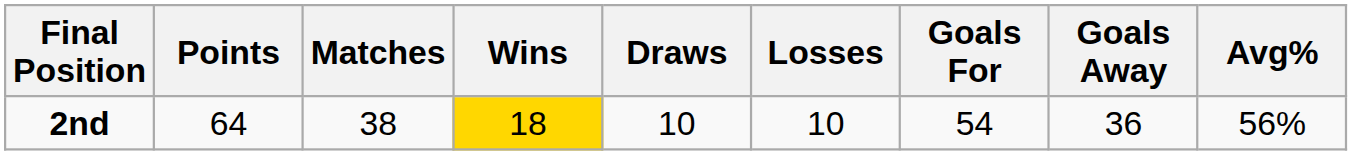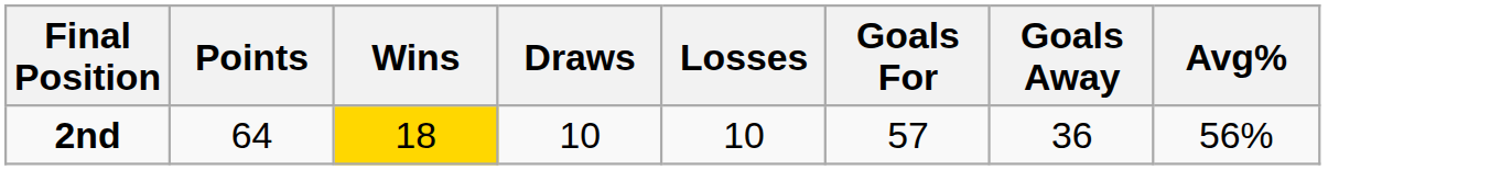- column: Matches | 38
2nd | Goals For: 54 -> 57
